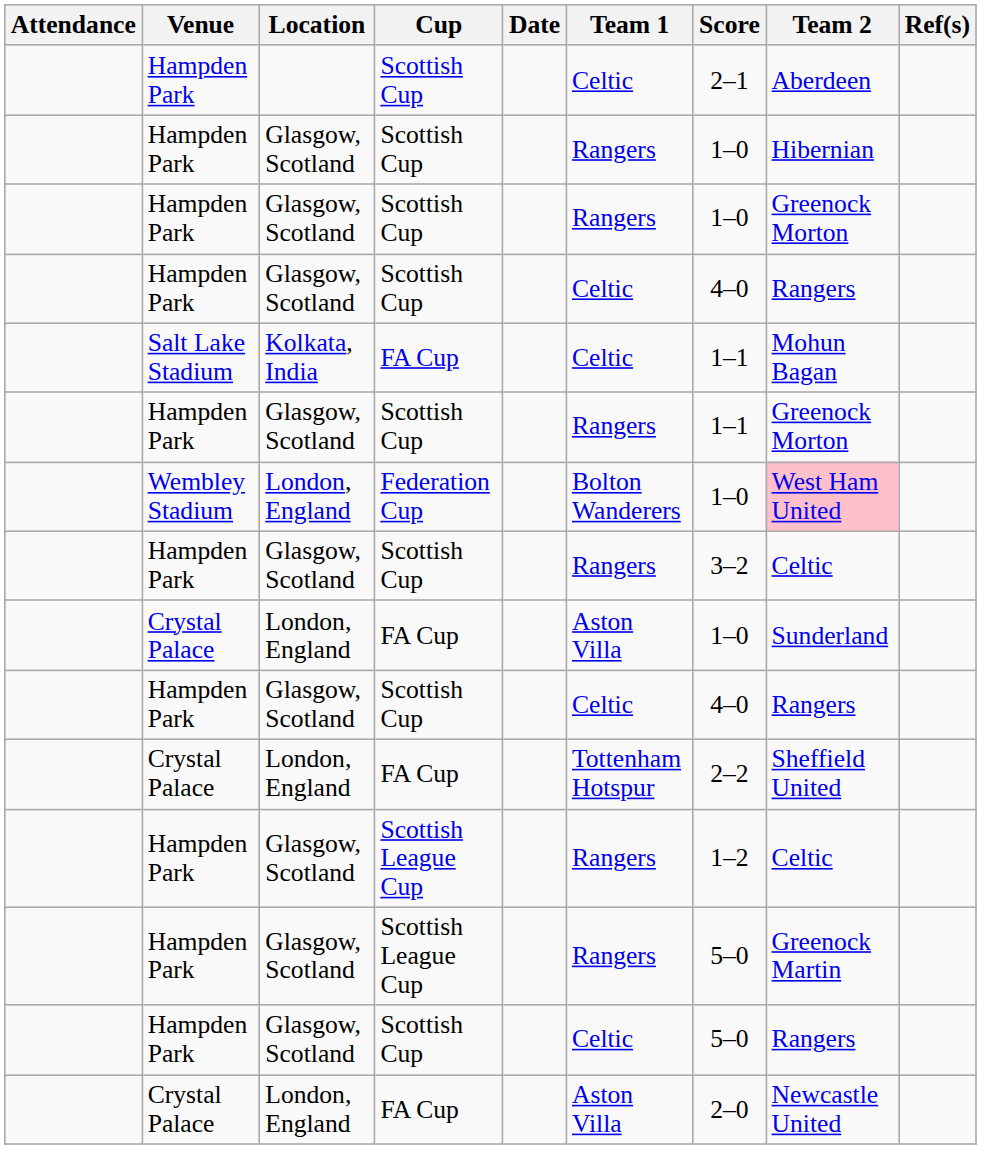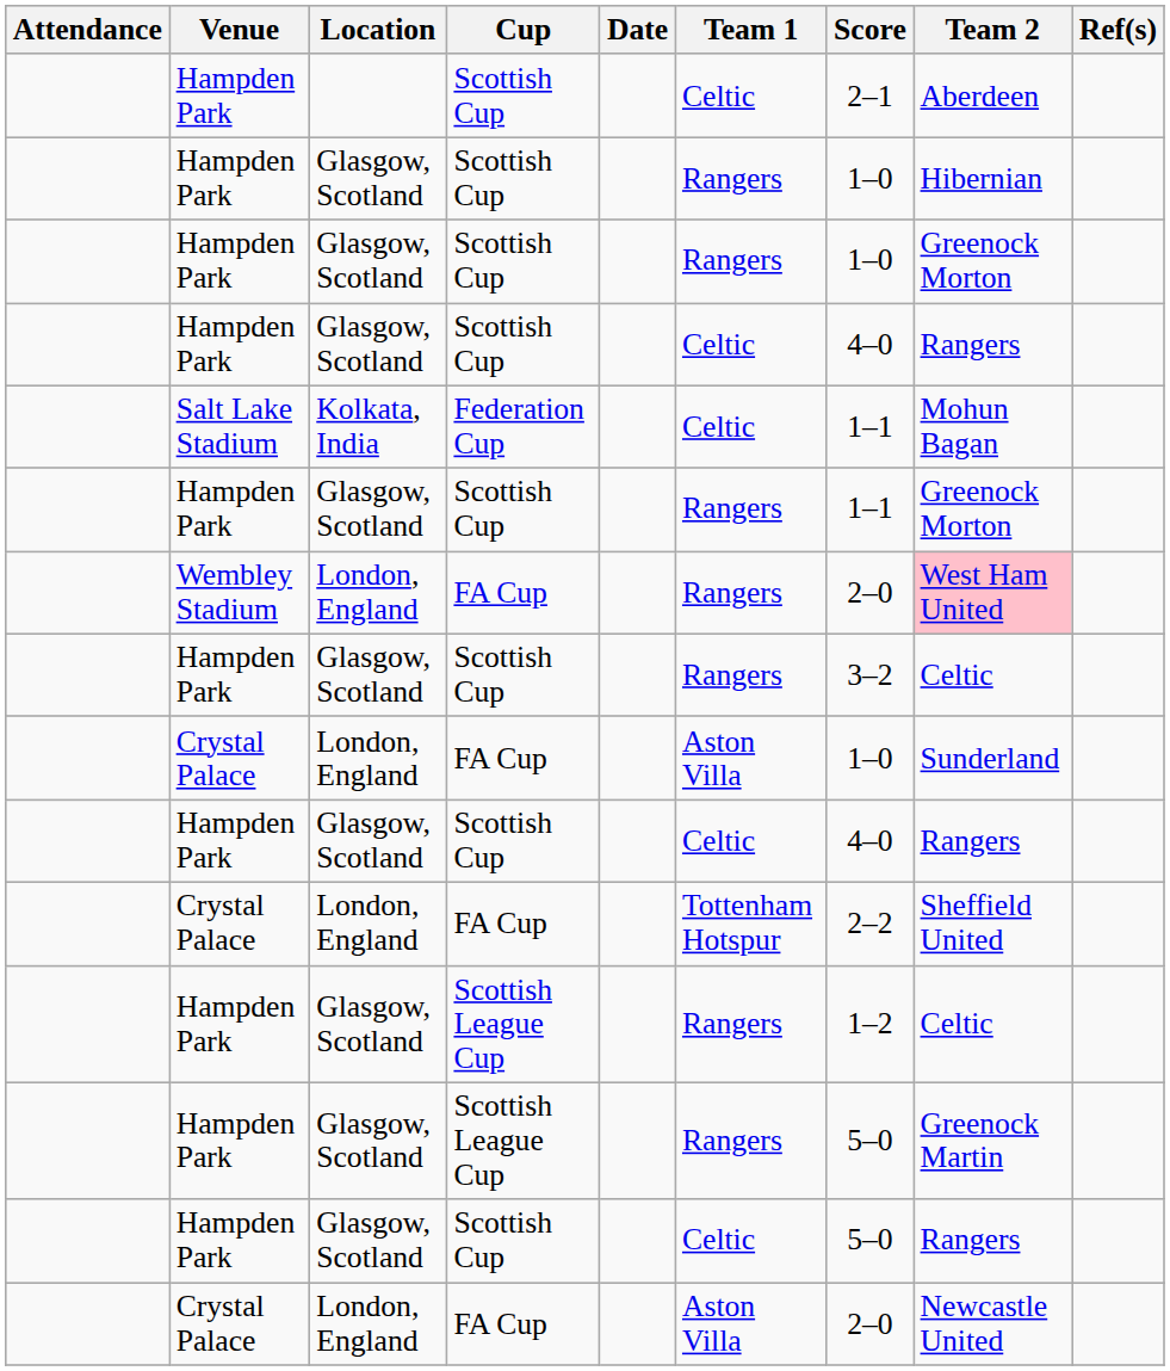Salt Lake Stadium | Cup: FA Cup -> Federation Cup
Wembley Stadium | Cup: Federation Cup -> FA Cup
Wembley Stadium | Team 1: Bolton Wanderers -> Rangers
Wembley Stadium | Score: 1–0 -> 2–0
